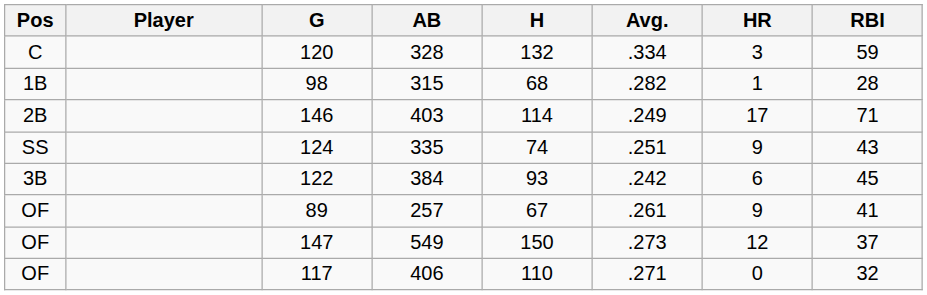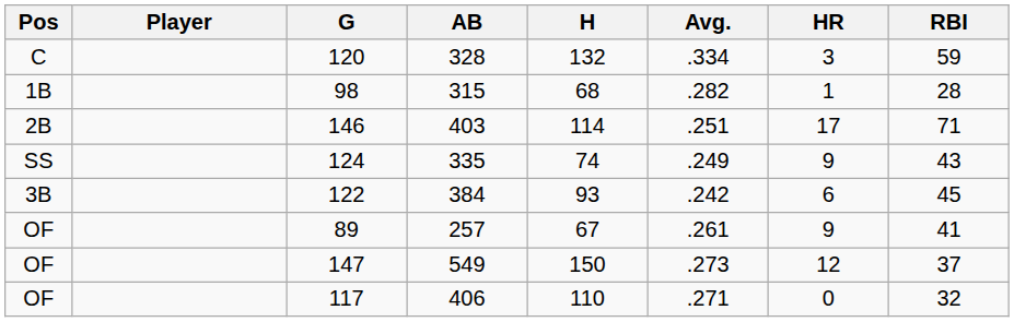146 | Avg.: .249 -> .251
124 | Avg.: .251 -> .249
